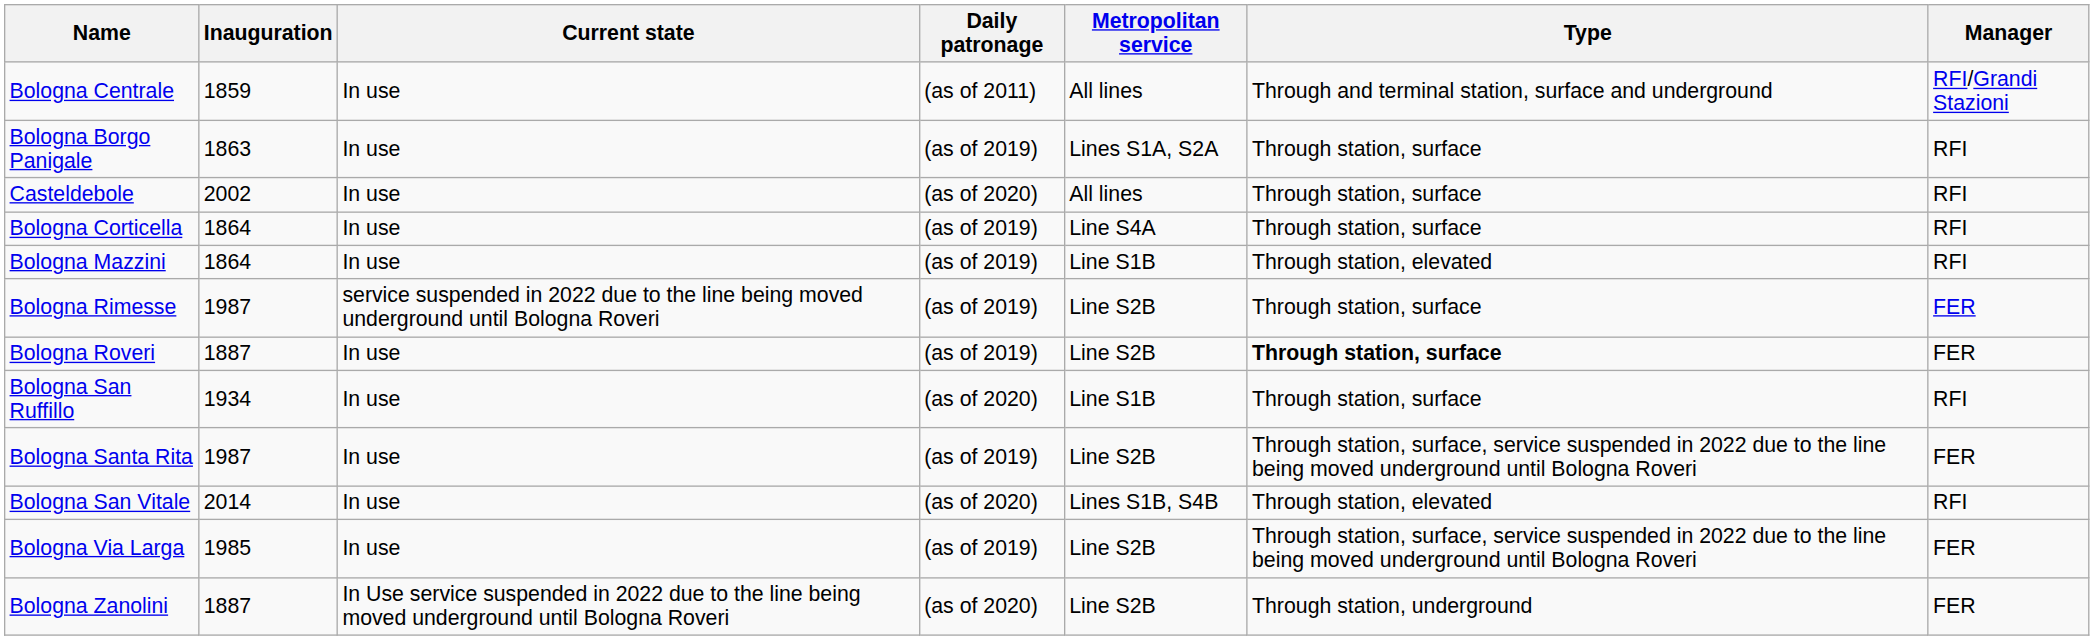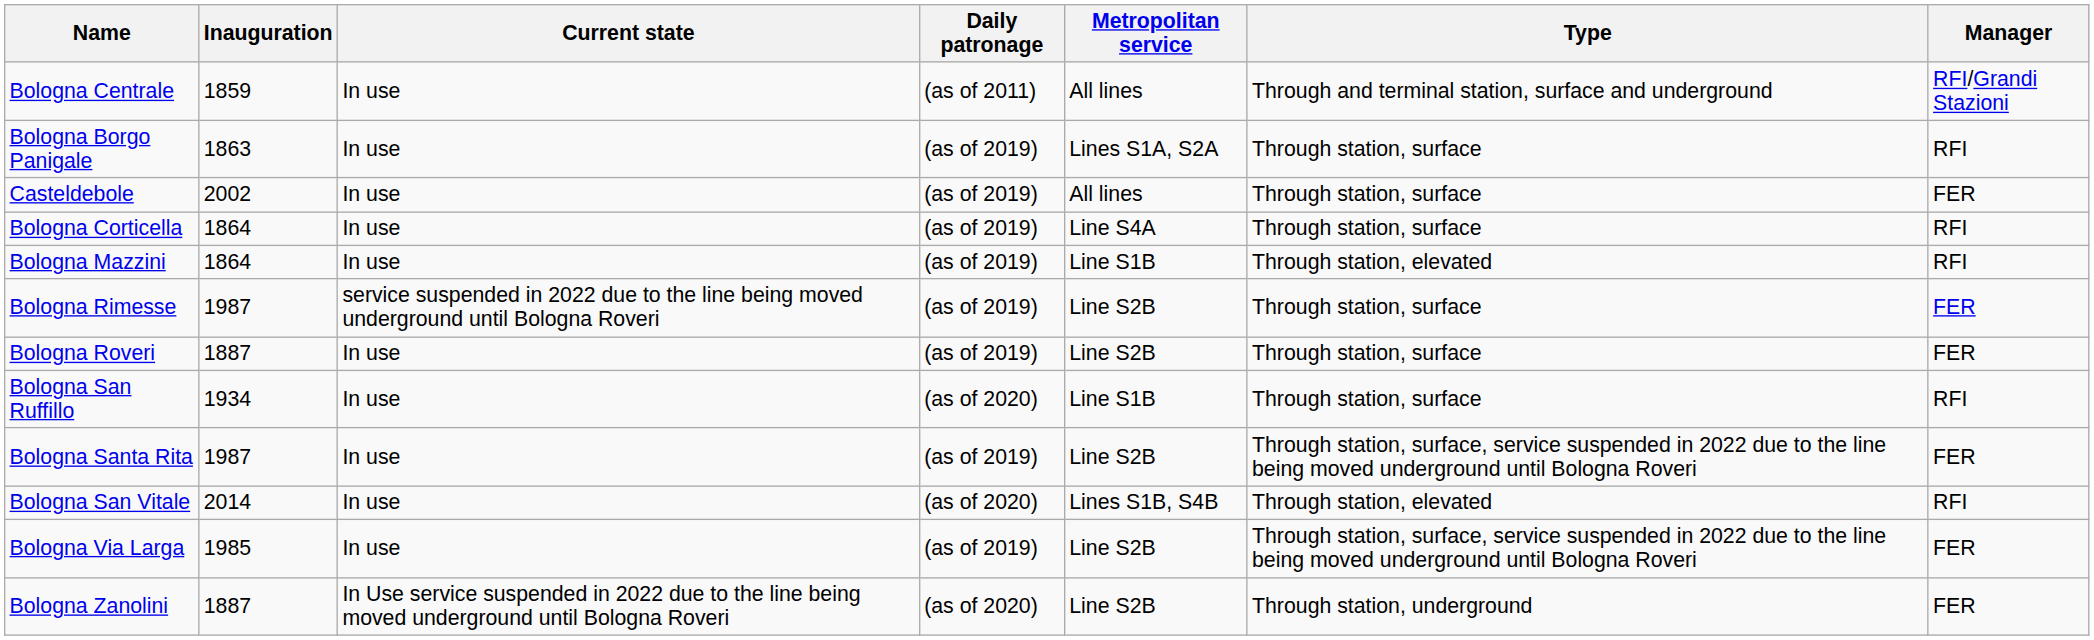Casteldebole | Daily patronage: (as of 2020) -> (as of 2019)
Casteldebole | Manager: RFI -> FER
Bologna Roveri | Type: bold -> normal
